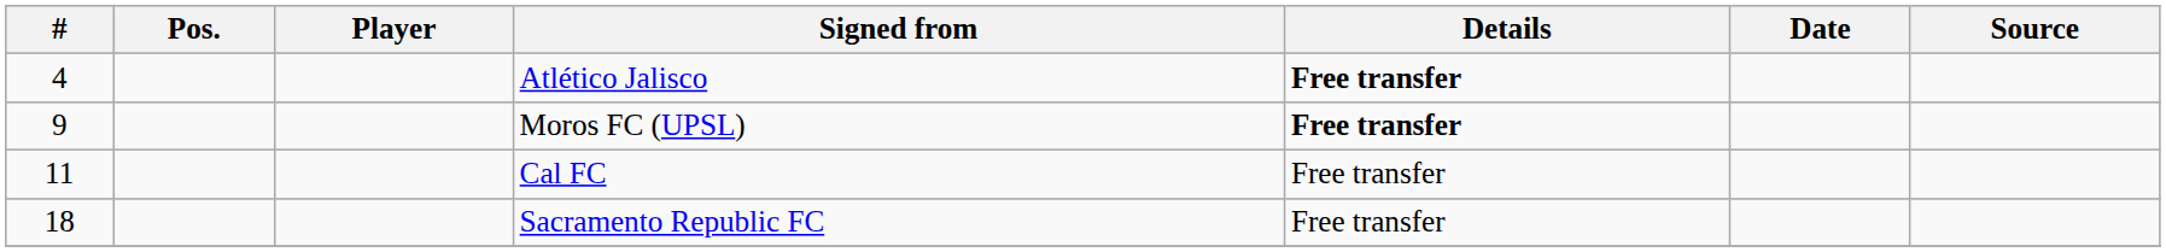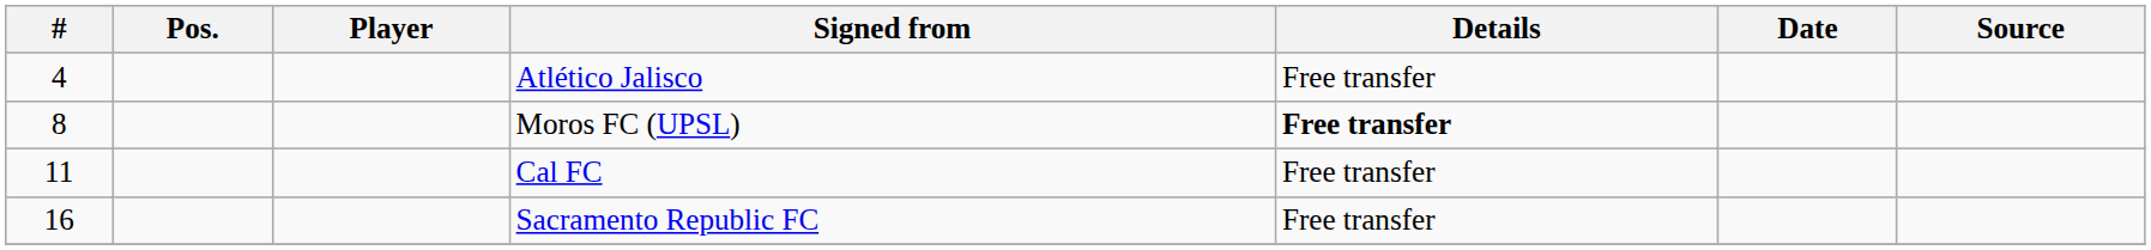Atlético Jalisco | Details: bold -> normal
Moros FC (UPSL) | #: 9 -> 8
Sacramento Republic FC | #: 18 -> 16
